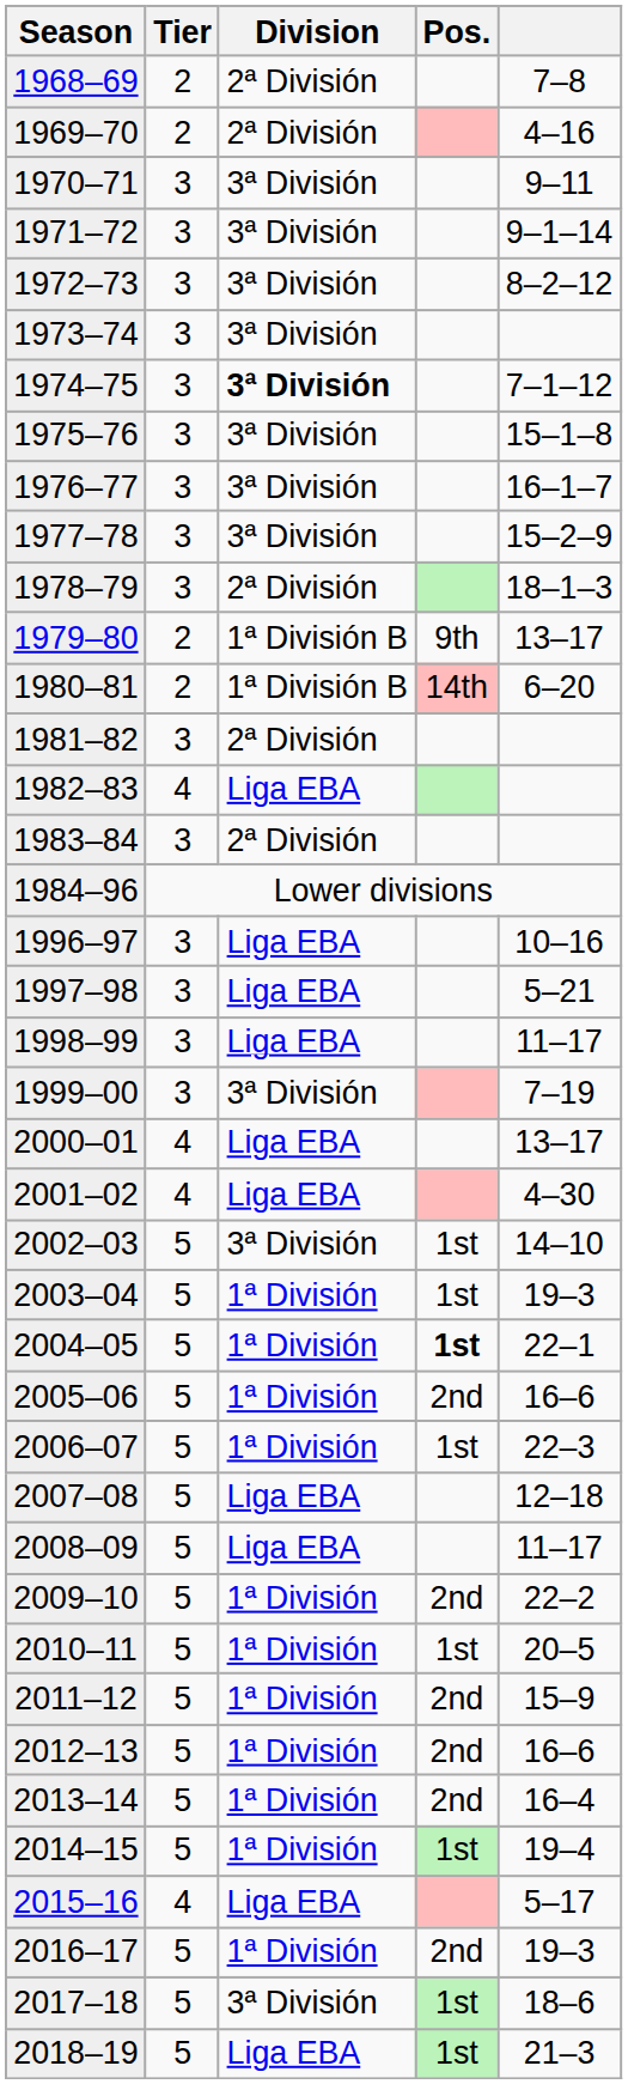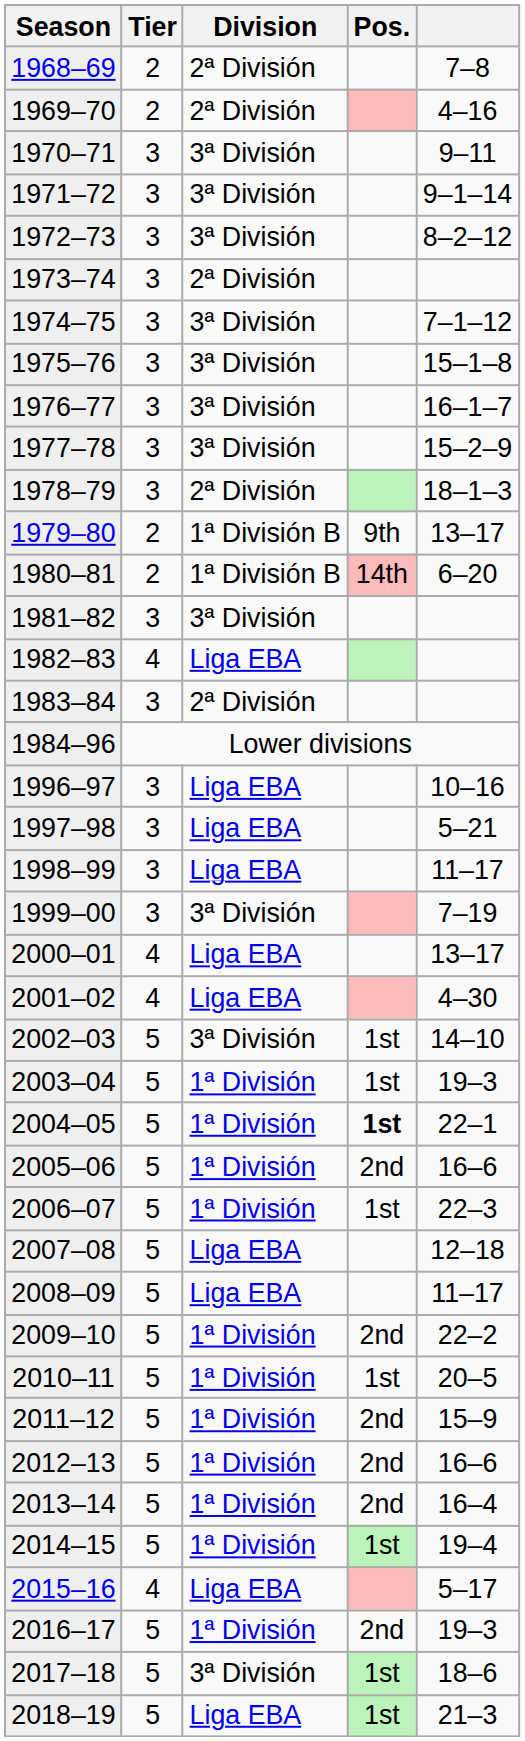1973–74 | Division: 3ª División -> 2ª División
1974–75 | Division: bold -> normal
1981–82 | Division: 2ª División -> 3ª División
